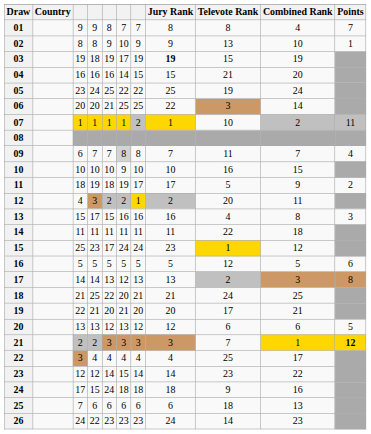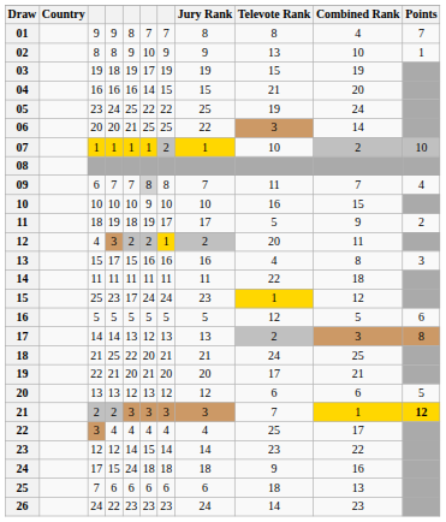03 | Jury Rank: bold -> normal
07 | Points: 11 -> 10
